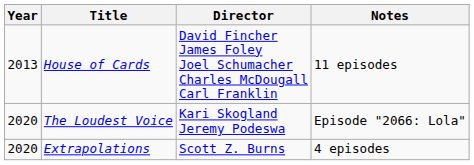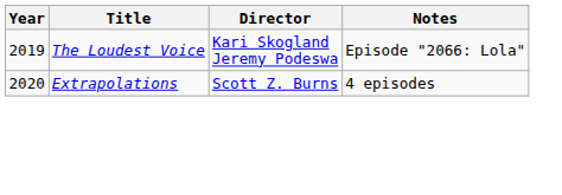- row: 2013 | House of Cards | David Fincher James Foley Joel Schumacher Charles McDougall Carl Franklin | 11 episodes
The Loudest Voice | Year: 2020 -> 2019
